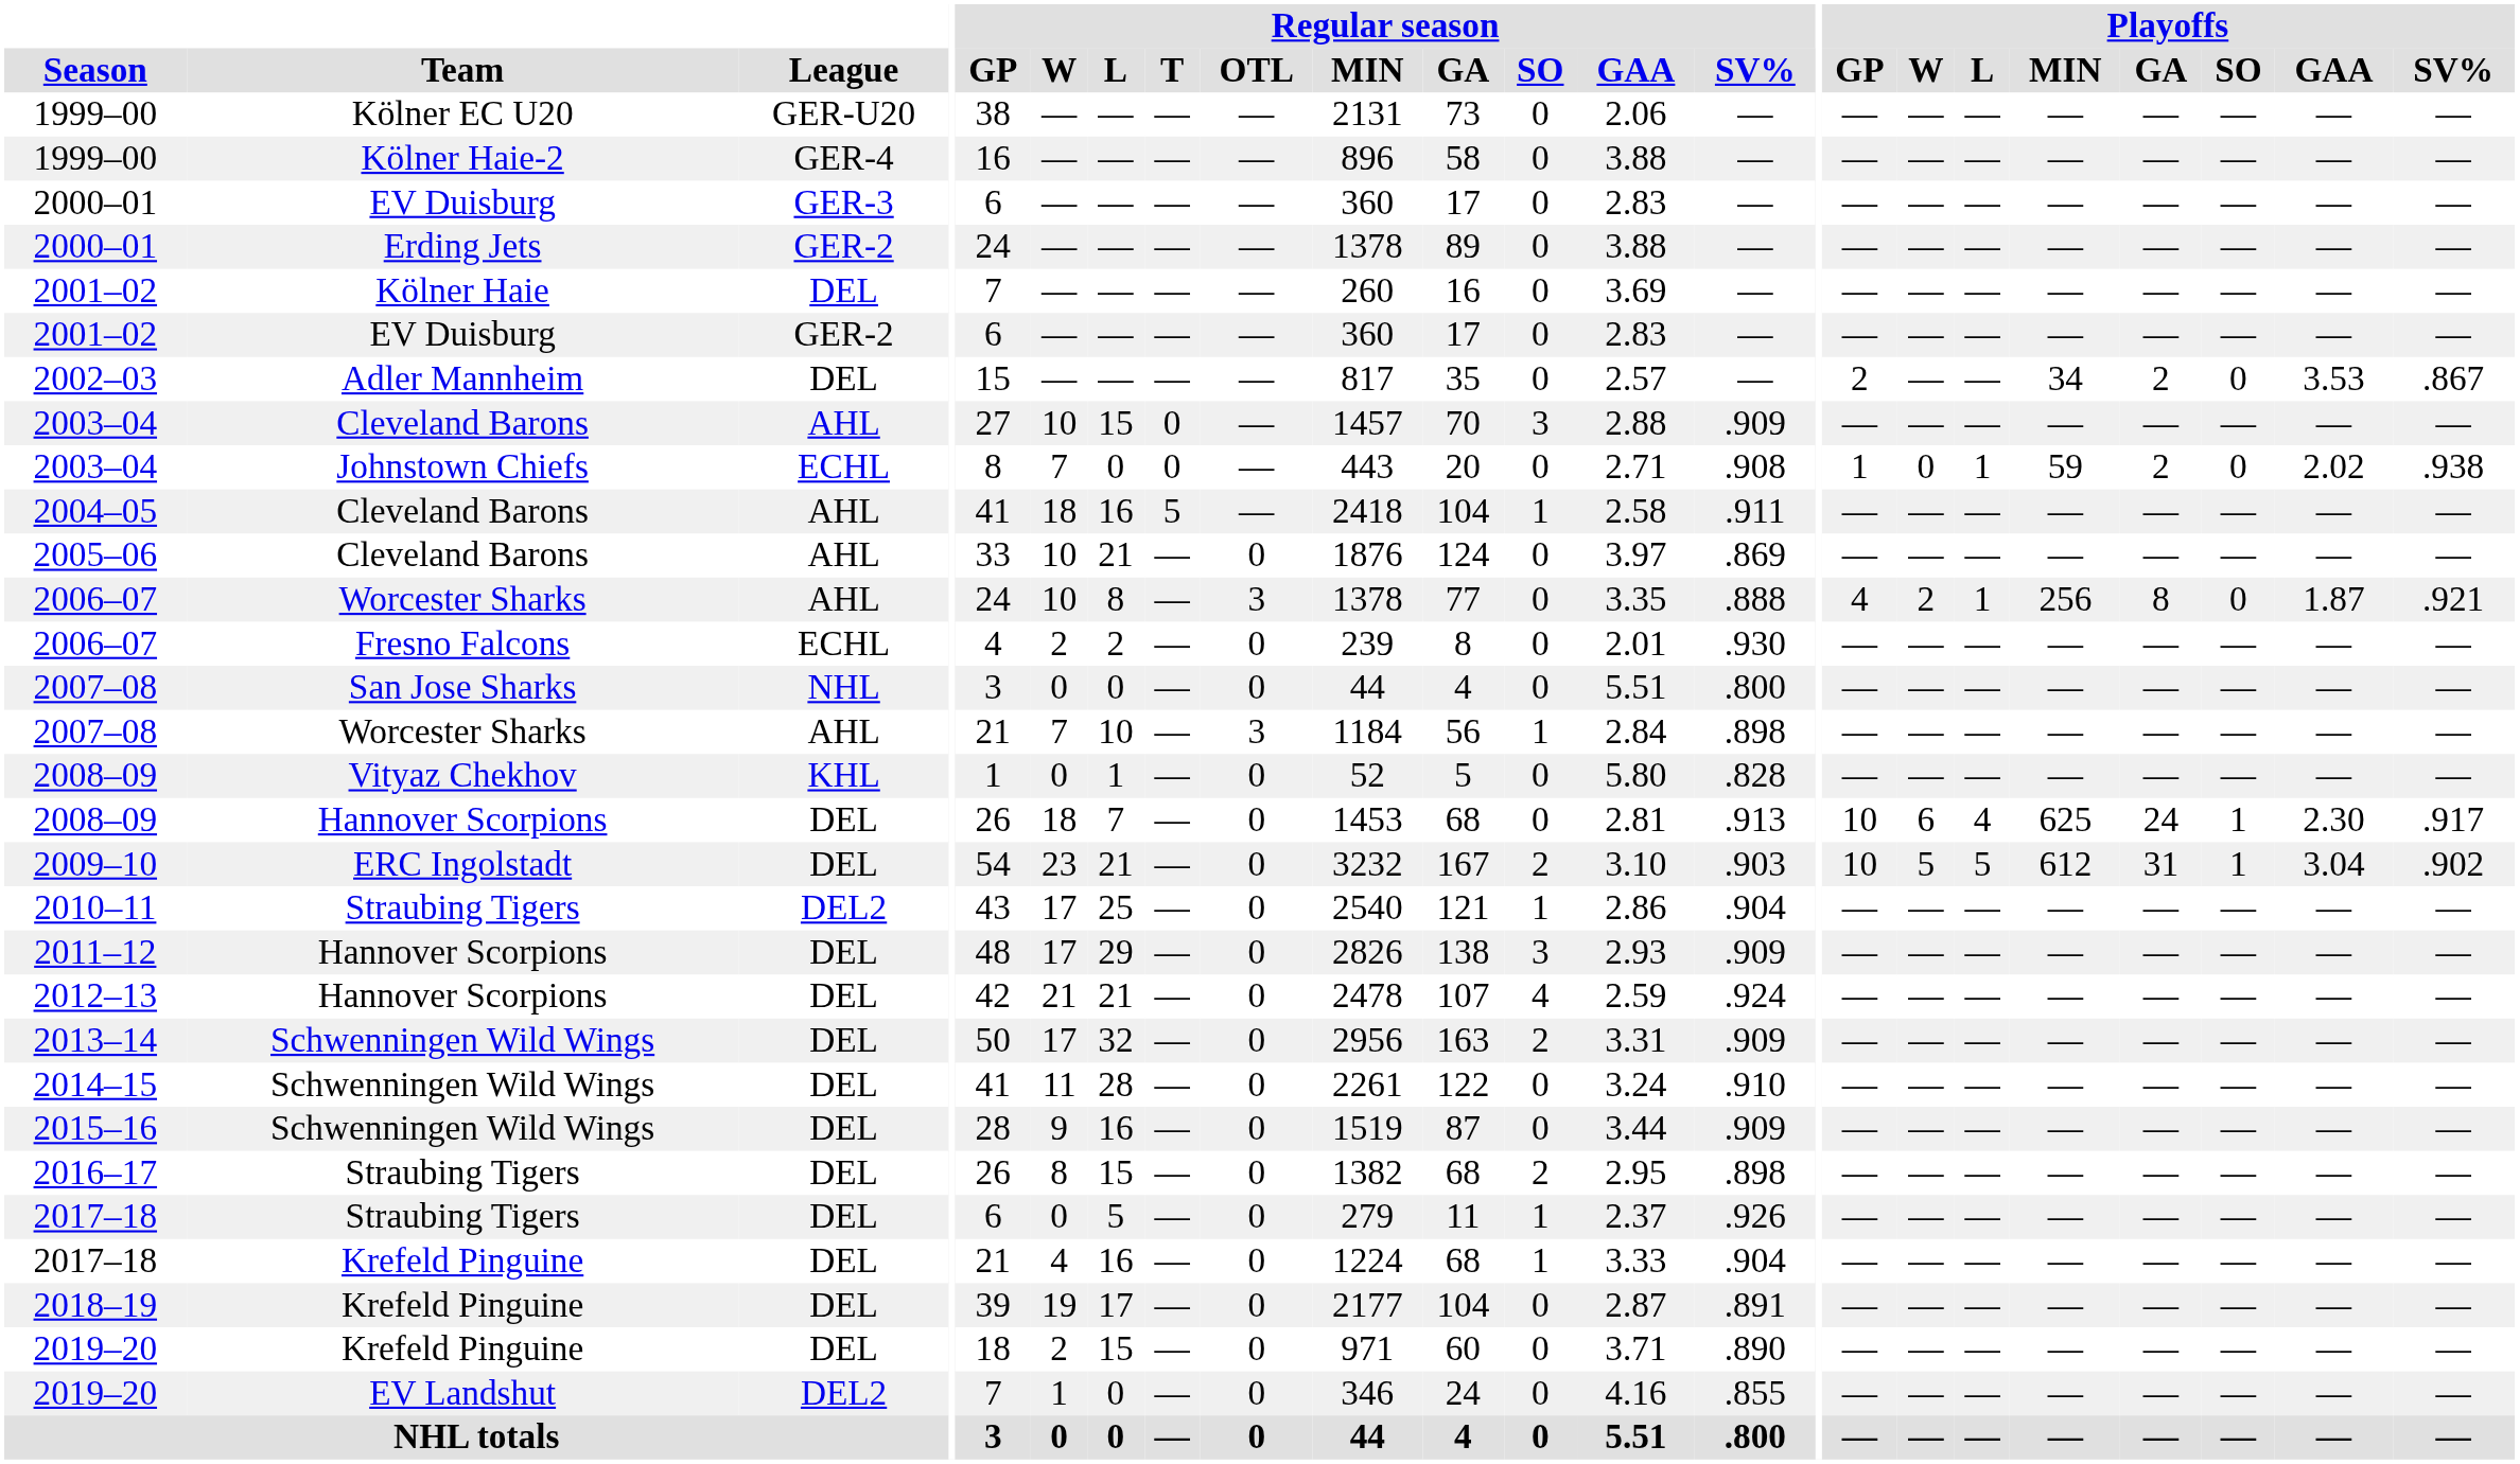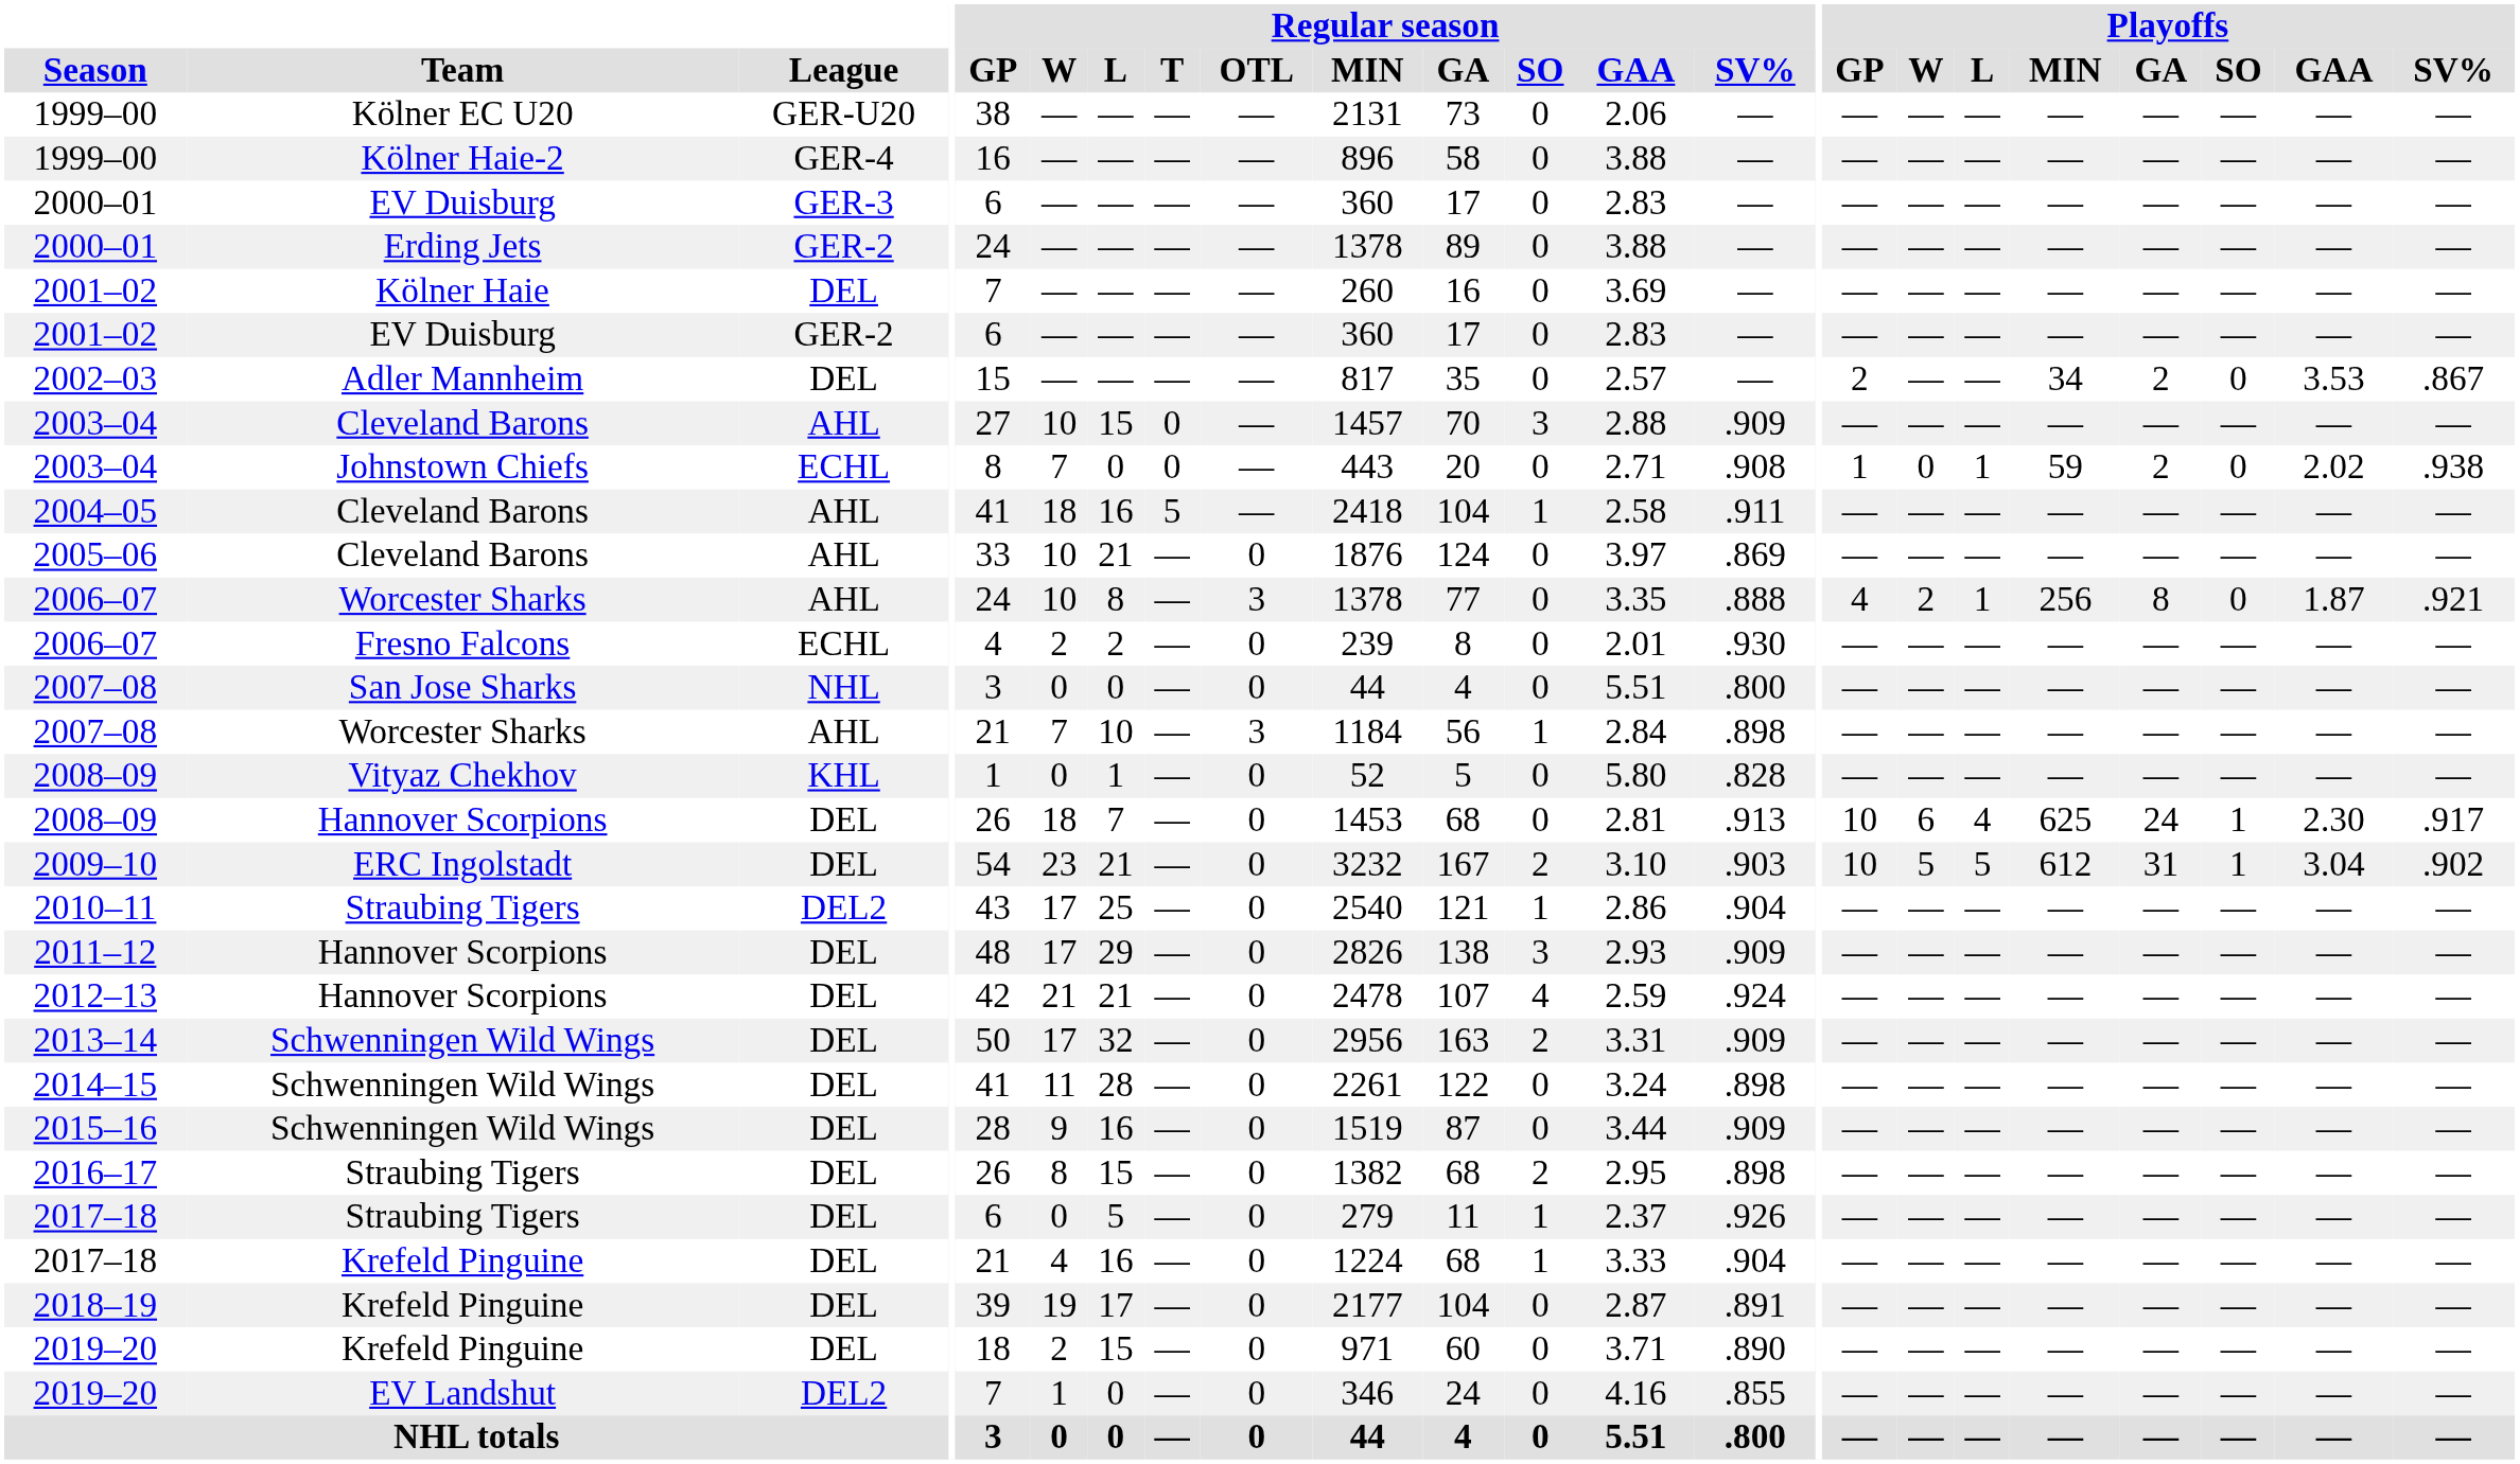2014–15 | Regular season / SV%: .910 -> .898
